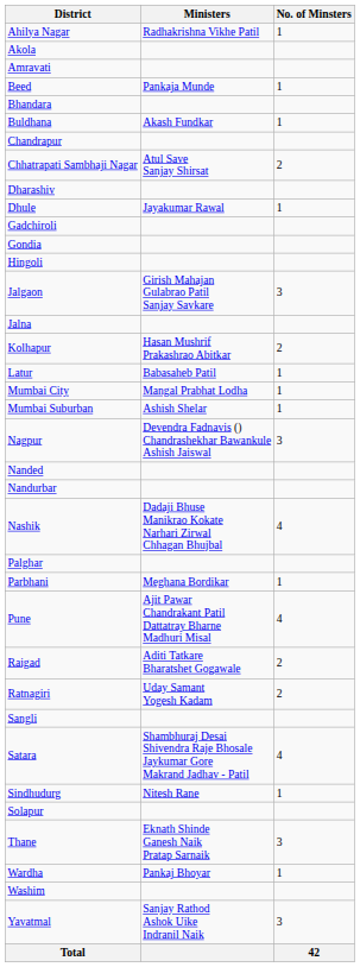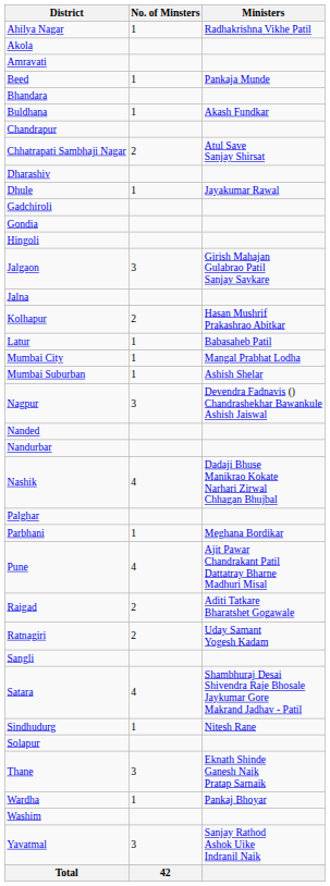columns swapped: No. of Minsters <-> Ministers
